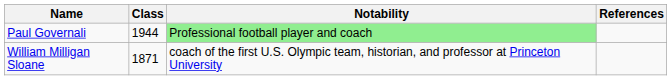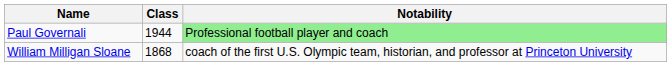- column: References
William Milligan Sloane | Class: 1871 -> 1868
